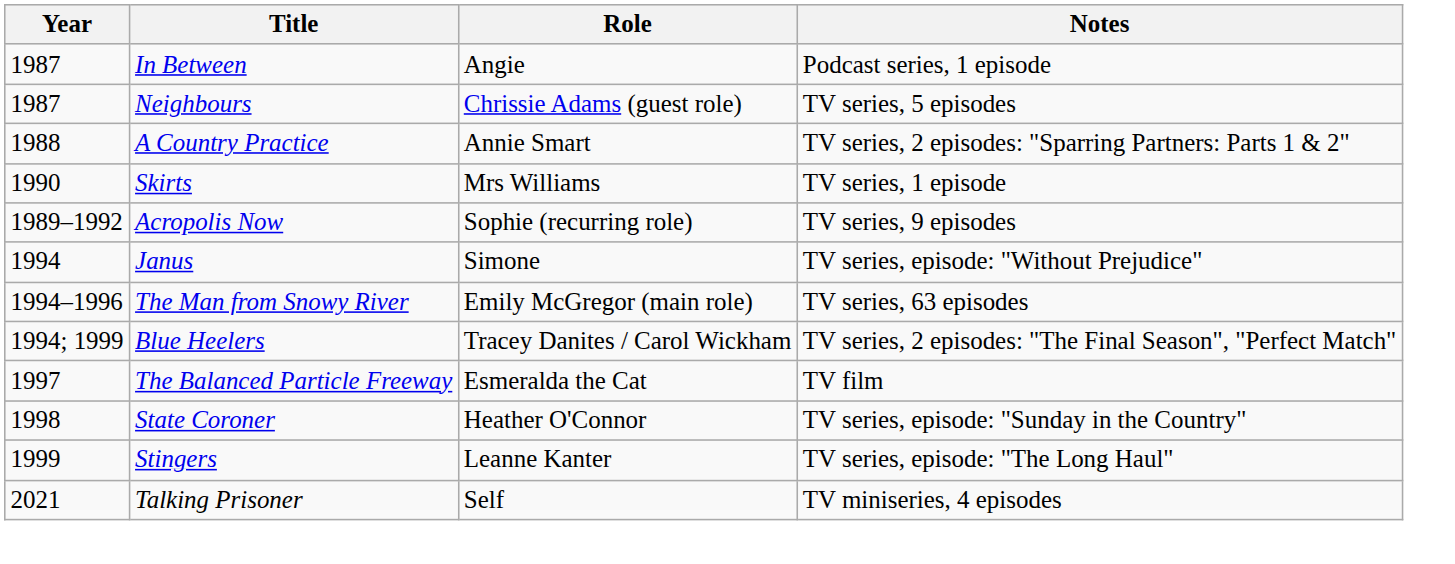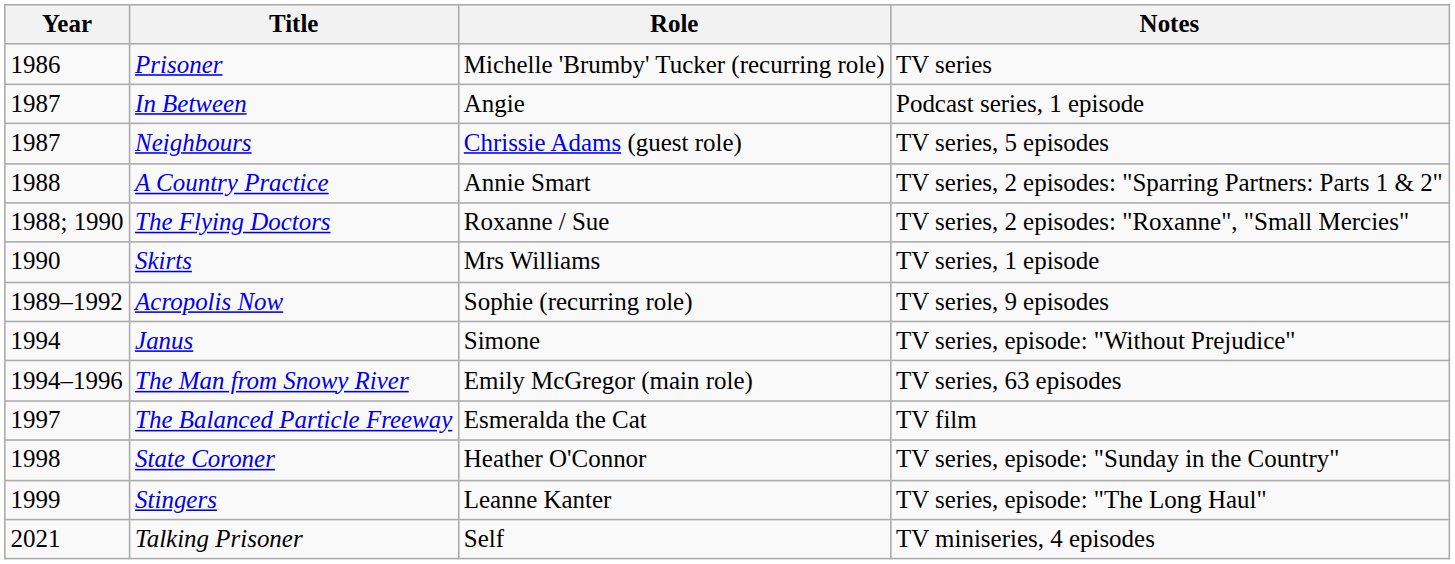+ row: 1986 | Prisoner | Michelle 'Brumby' Tucker (recurring role) | TV series
+ row: 1988; 1990 | The Flying Doctors | Roxanne / Sue | TV series, 2 episodes: "Roxanne", "Small Mercies"
- row: 1994; 1999 | Blue Heelers | Tracey Danites / Carol Wickham | TV series, 2 episodes: "The Final Season", "Perfect Match"
